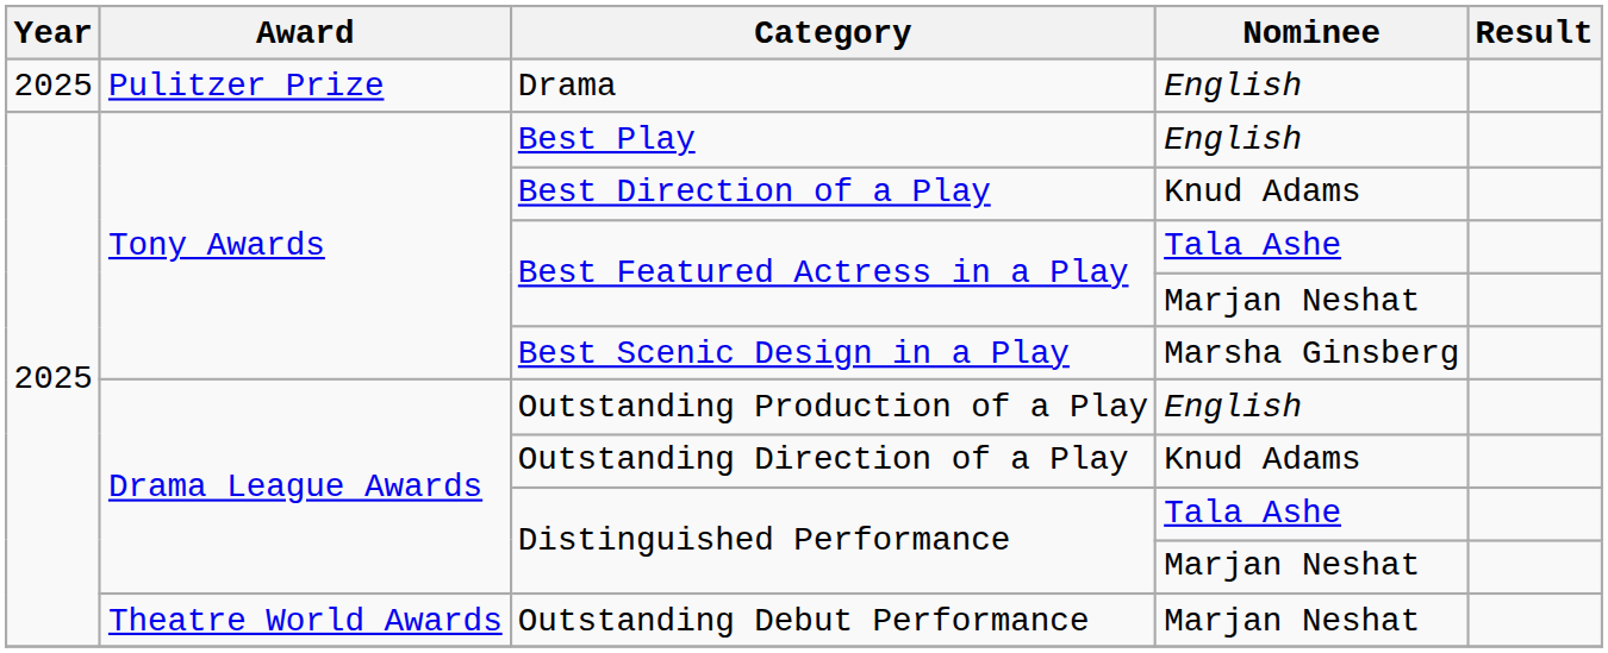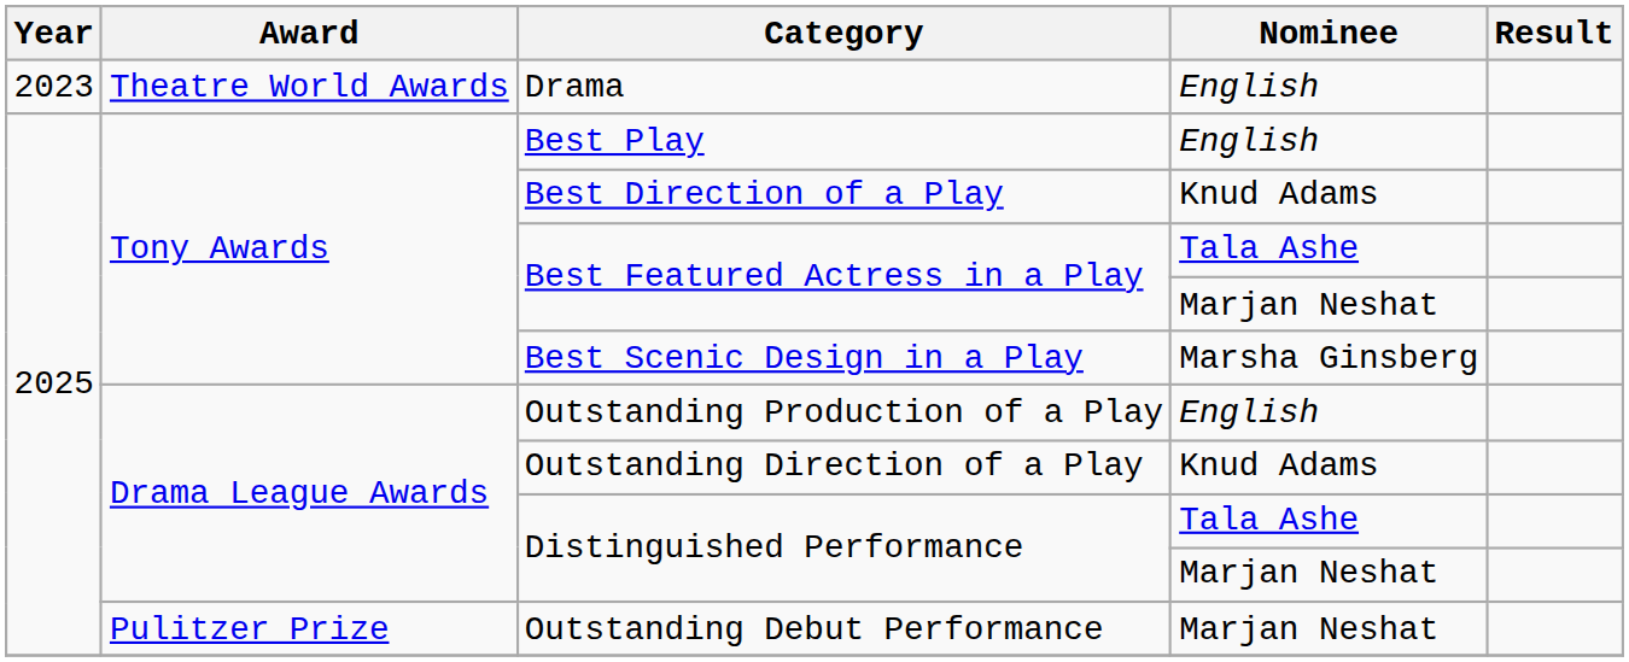Drama | Year: 2025 -> 2023
Drama | Award: Pulitzer Prize -> Theatre World Awards
Outstanding Debut Performance | Award: Theatre World Awards -> Pulitzer Prize
